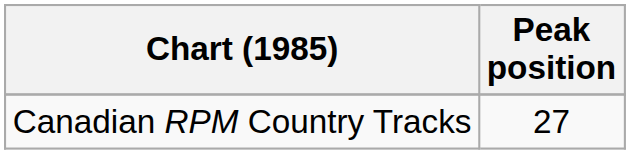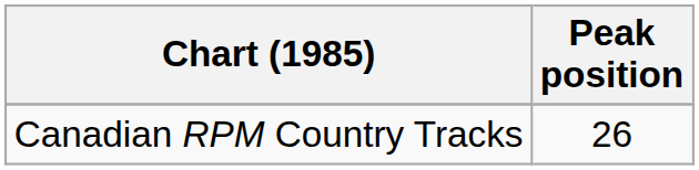Canadian RPM Country Tracks | Peak position: 27 -> 26
